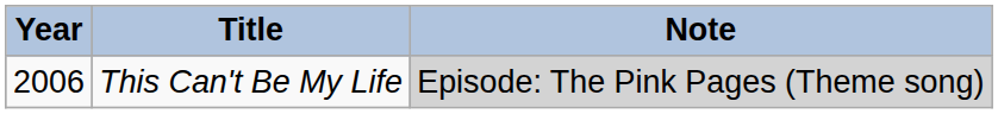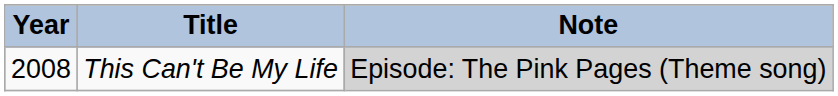This Can't Be My Life | Year: 2006 -> 2008
